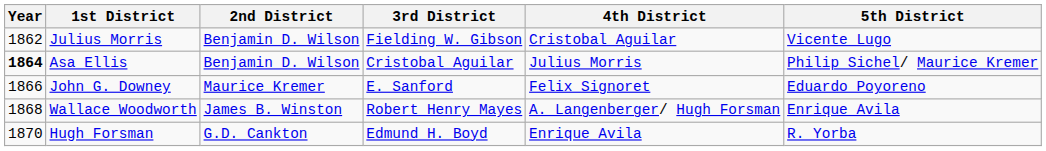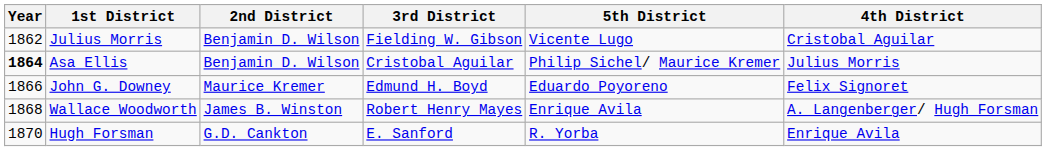columns swapped: 4th District <-> 5th District
John G. Downey | 3rd District: E. Sanford -> Edmund H. Boyd
Hugh Forsman | 3rd District: Edmund H. Boyd -> E. Sanford
